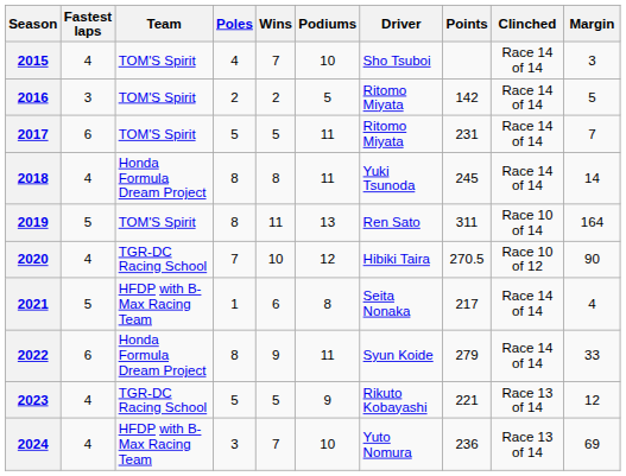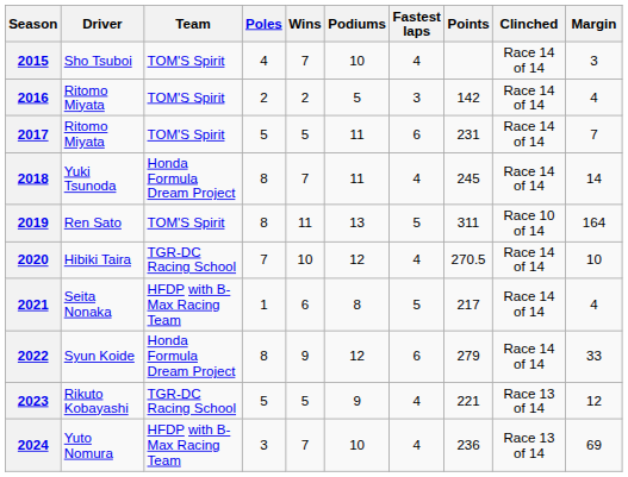columns swapped: Driver <-> Fastest laps
2016 | Margin: 5 -> 4
2018 | Wins: 8 -> 7
2020 | Clinched: Race 10 of 12 -> Race 14 of 14
2020 | Margin: 90 -> 10
2022 | Podiums: 11 -> 12
